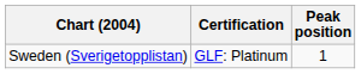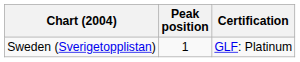columns swapped: Peak position <-> Certification
